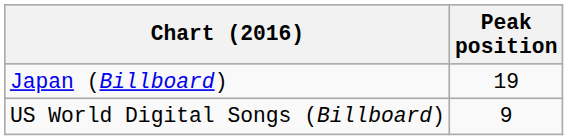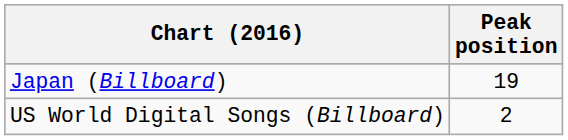US World Digital Songs (Billboard) | Peak position: 9 -> 2
